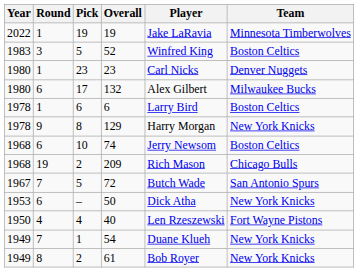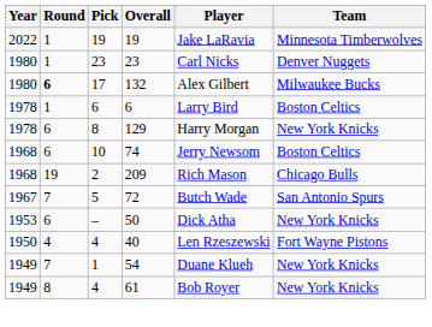- row: 1983 | 3 | 5 | 52 | Winfred King | Boston Celtics
132 | Round: normal -> bold
129 | Round: 9 -> 6
61 | Pick: 2 -> 4
